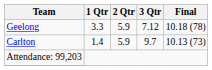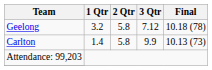Geelong | 1 Qtr: 3.3 -> 3.2
Geelong | 2 Qtr: 5.9 -> 5.8
Carlton | 2 Qtr: 5.9 -> 5.8
Carlton | 3 Qtr: 9.7 -> 9.9
